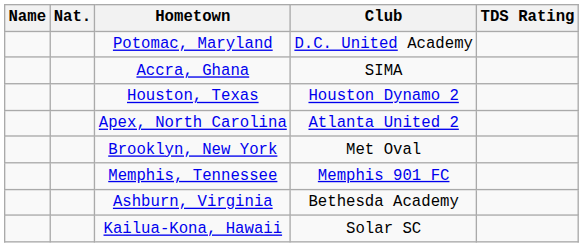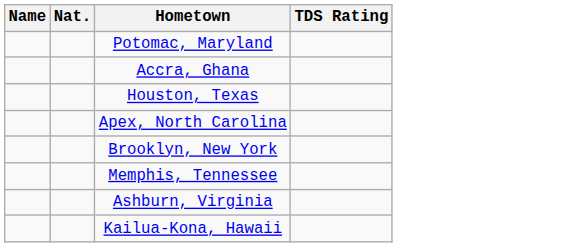- column: Club | D.C. United Academy | SIMA | Houston Dynamo 2 | Atlanta United 2 | Met Oval | Memphis 901 FC | Bethesda Academy | Solar SC
